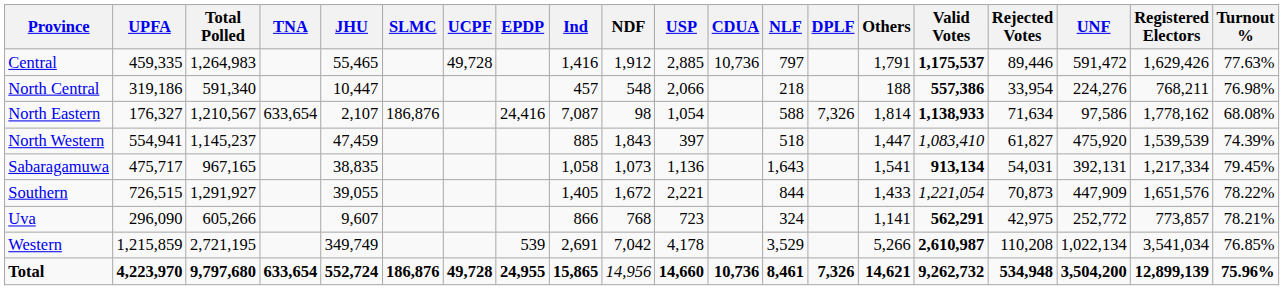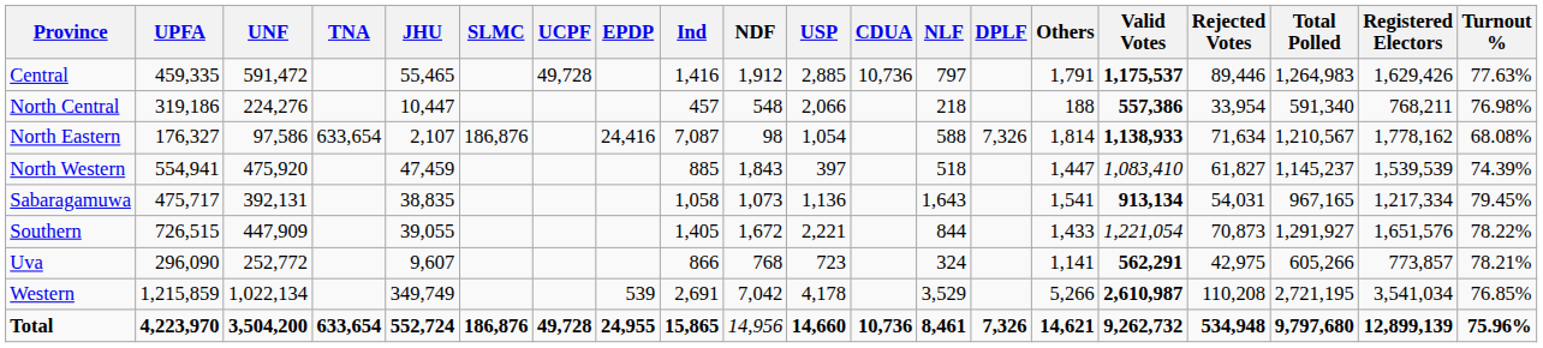columns swapped: UNF <-> Total Polled
